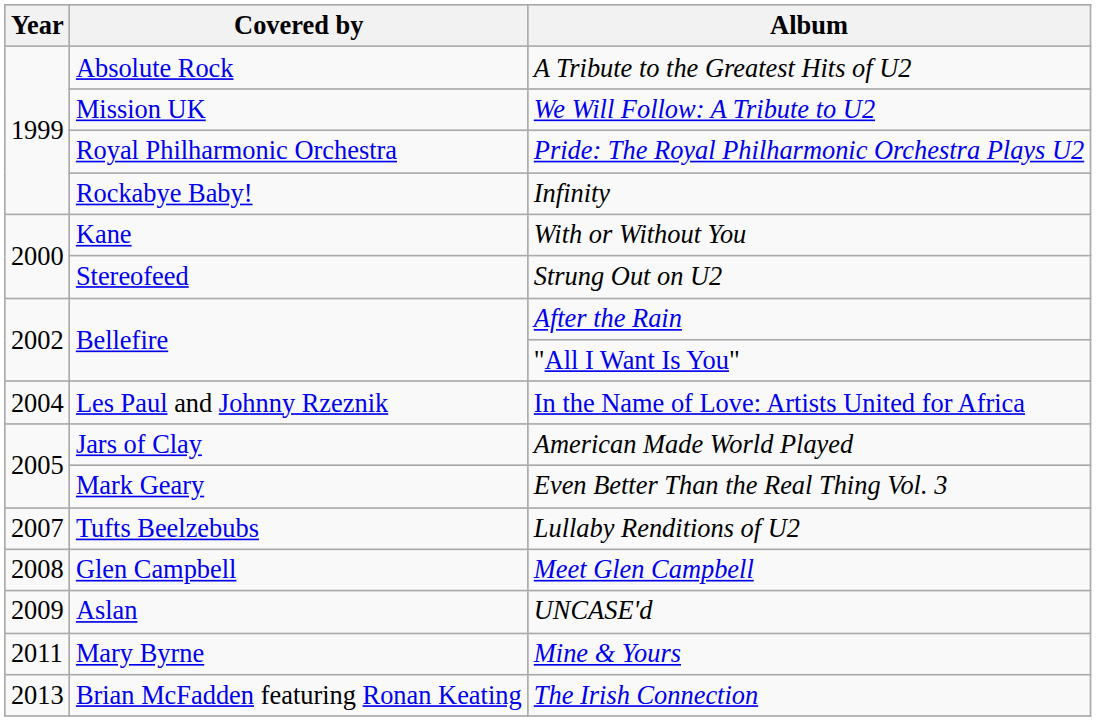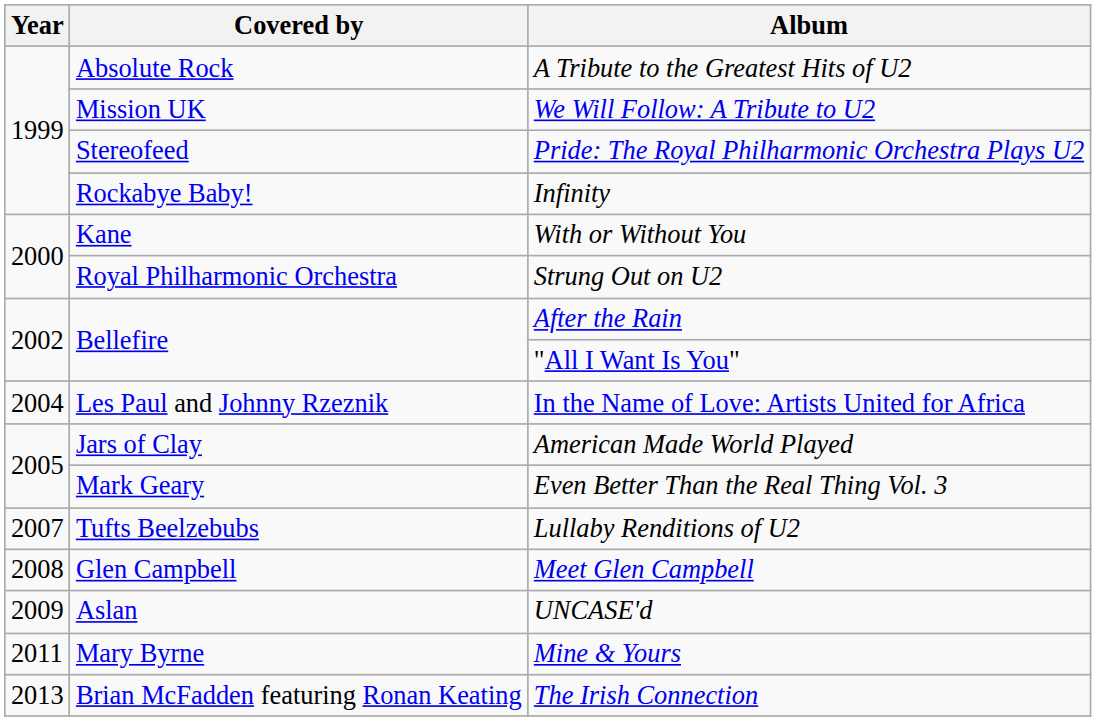Pride: The Royal Philharmonic Orchestra Plays U2 | Covered by: Royal Philharmonic Orchestra -> Stereofeed
Strung Out on U2 | Covered by: Stereofeed -> Royal Philharmonic Orchestra
